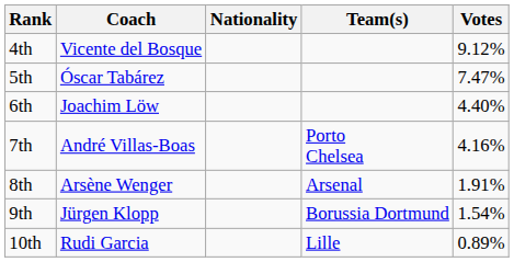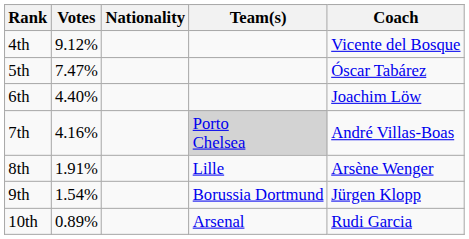columns swapped: Coach <-> Votes
7th | Team(s): no background -> lightgrey background
8th | Team(s): Arsenal -> Lille
10th | Team(s): Lille -> Arsenal
